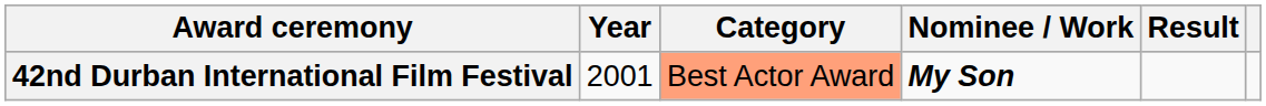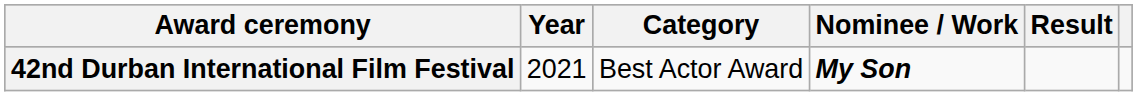42nd Durban International Film Festival | Year: 2001 -> 2021
42nd Durban International Film Festival | Category: lightsalmon background -> no background
